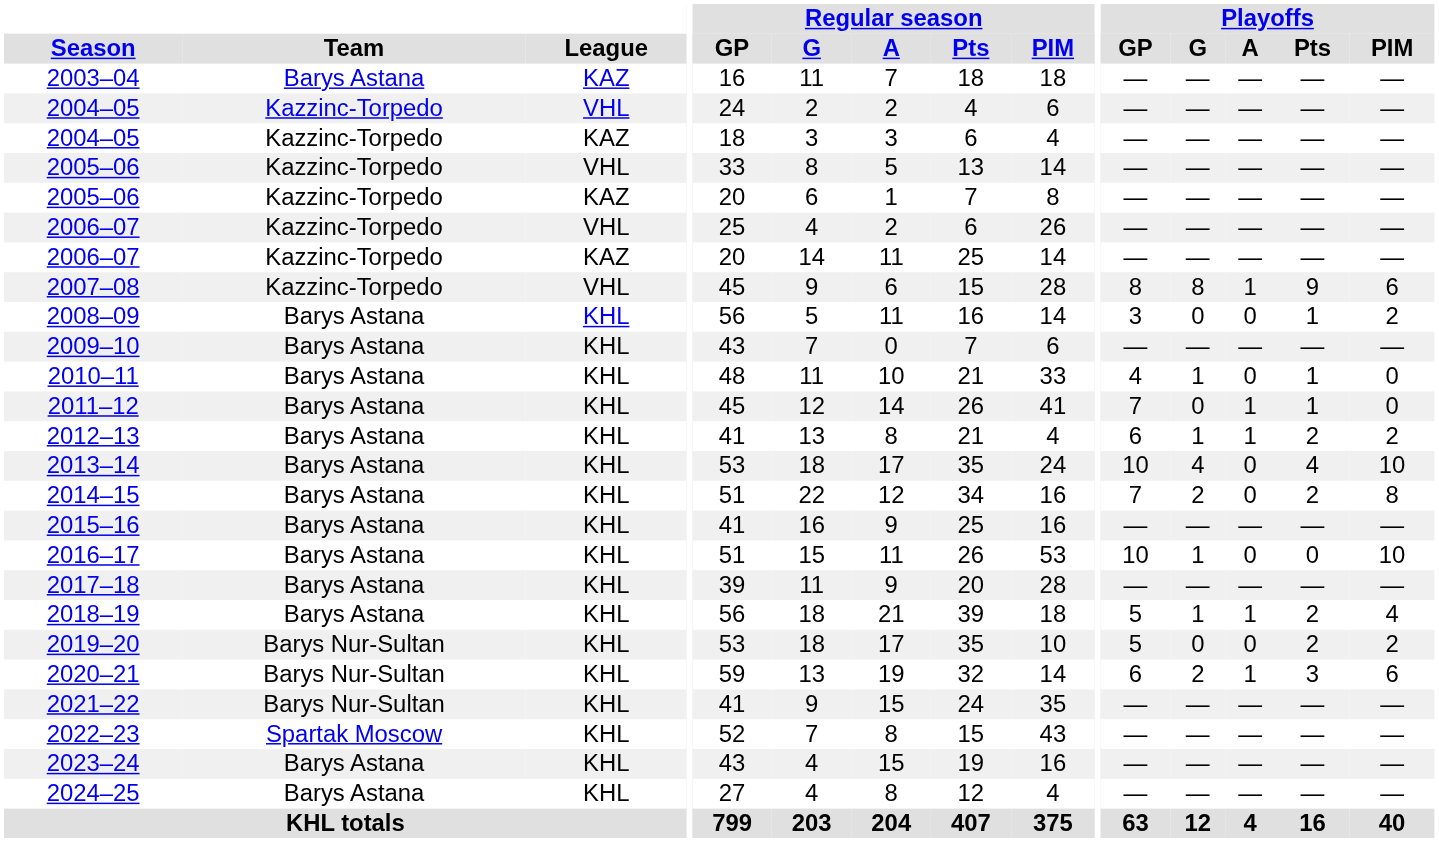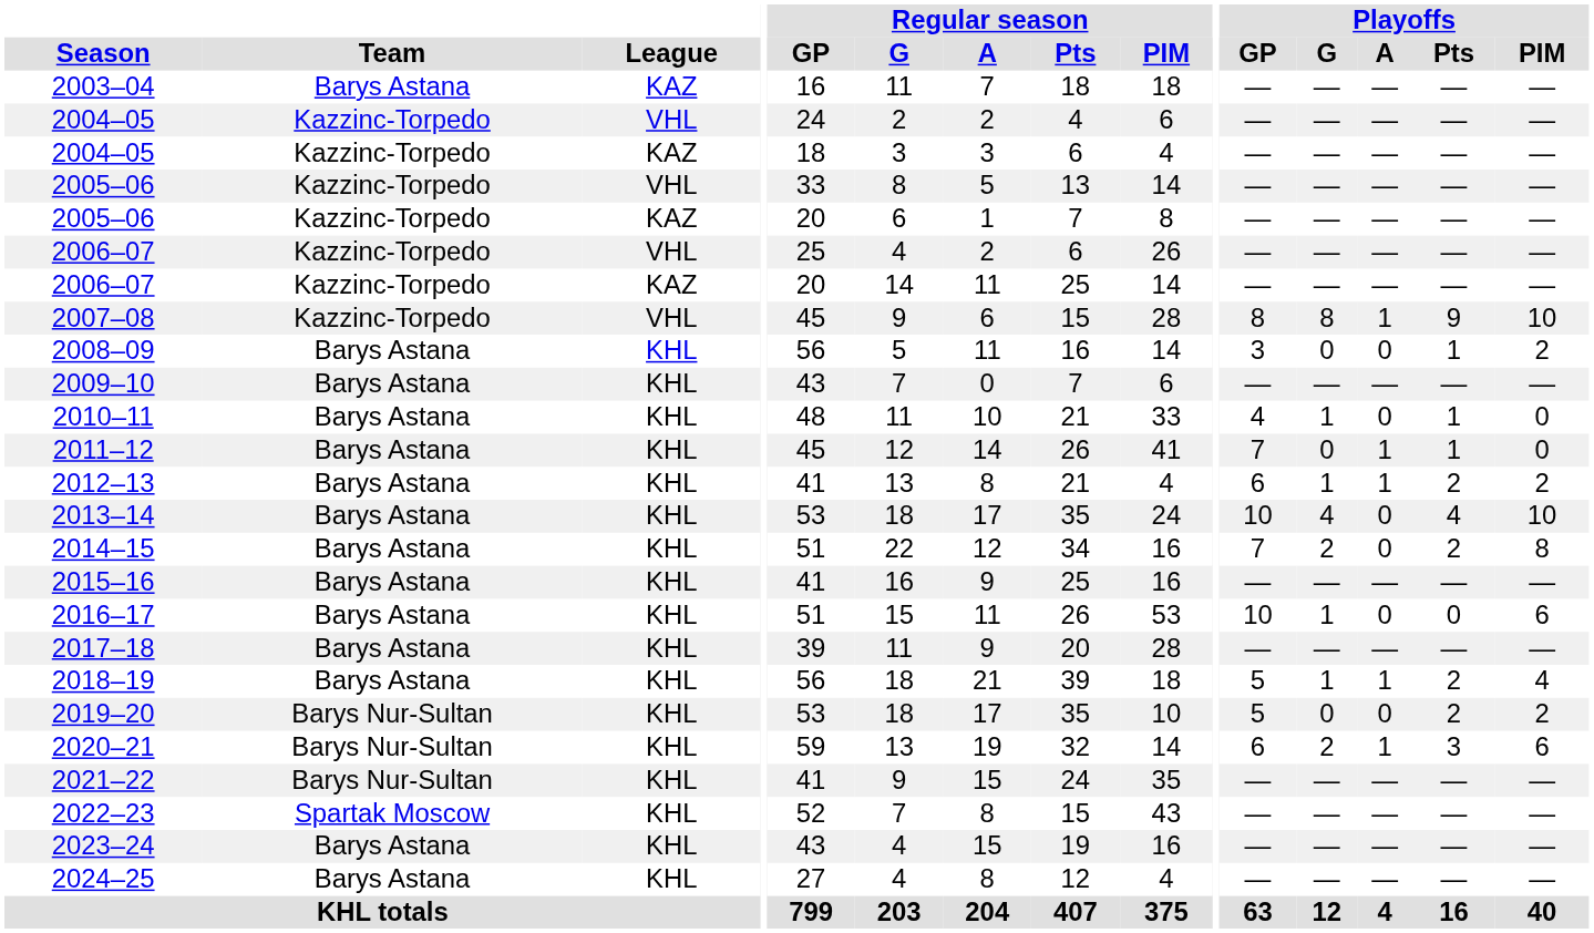2007–08 | Playoffs / PIM: 6 -> 10
2016–17 | Playoffs / PIM: 10 -> 6
